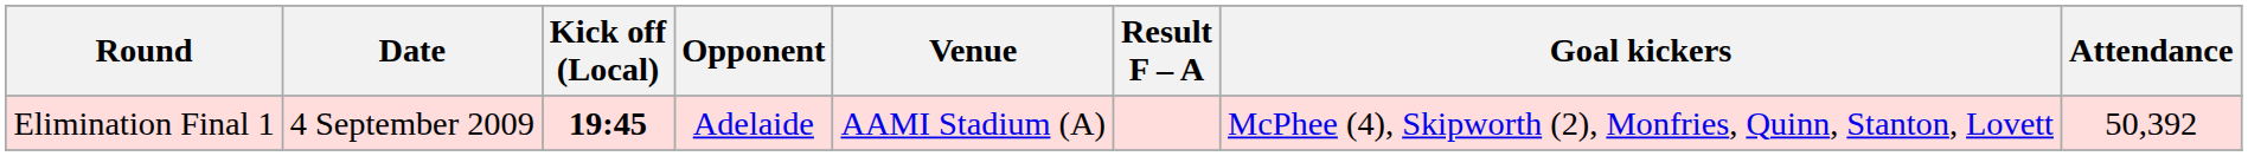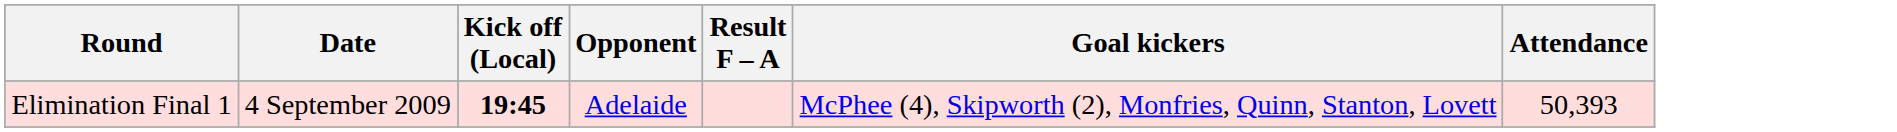- column: Venue | AAMI Stadium (A)
Elimination Final 1 | Attendance: 50,392 -> 50,393
